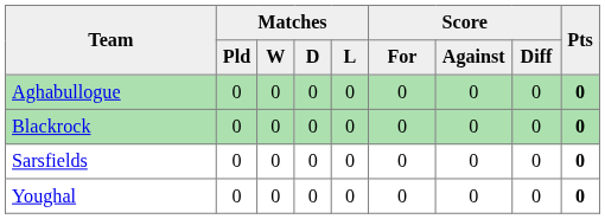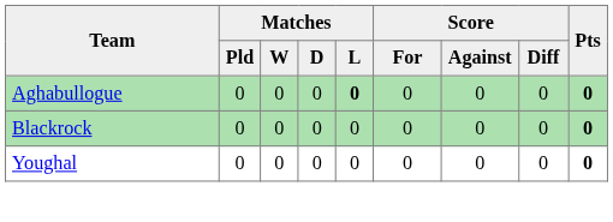Aghabullogue | Matches / L: normal -> bold
- row: Sarsfields | 0 | 0 | 0 | 0 | 0 | 0 | 0 | 0
